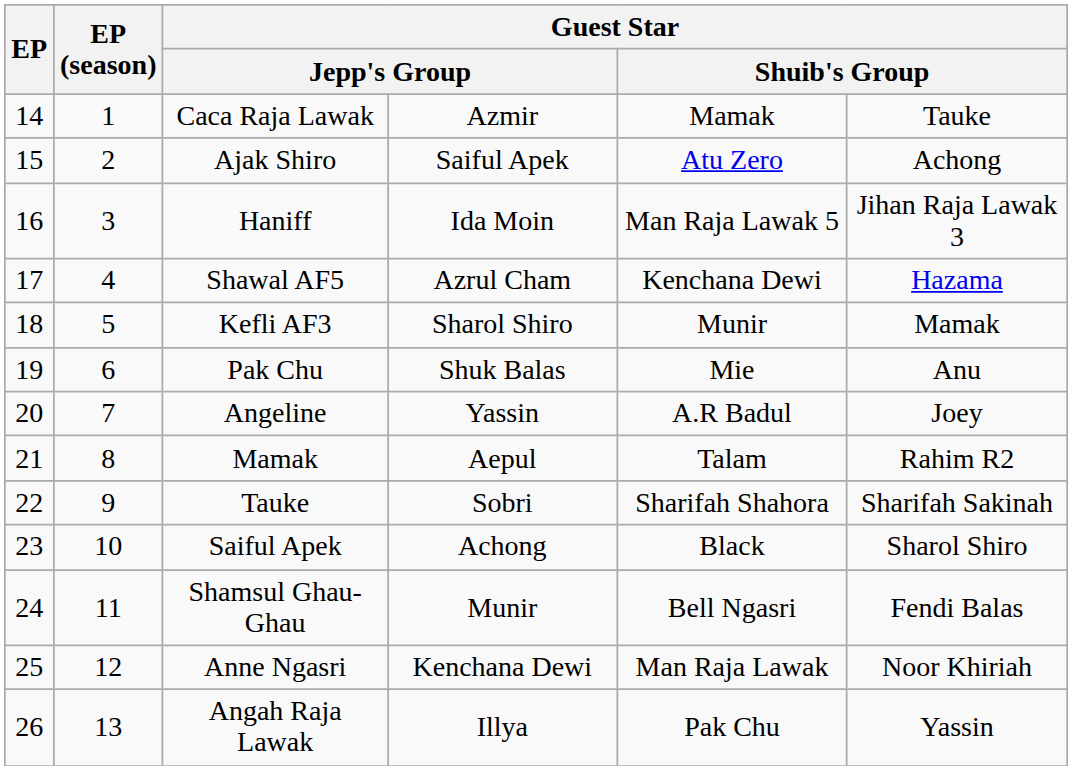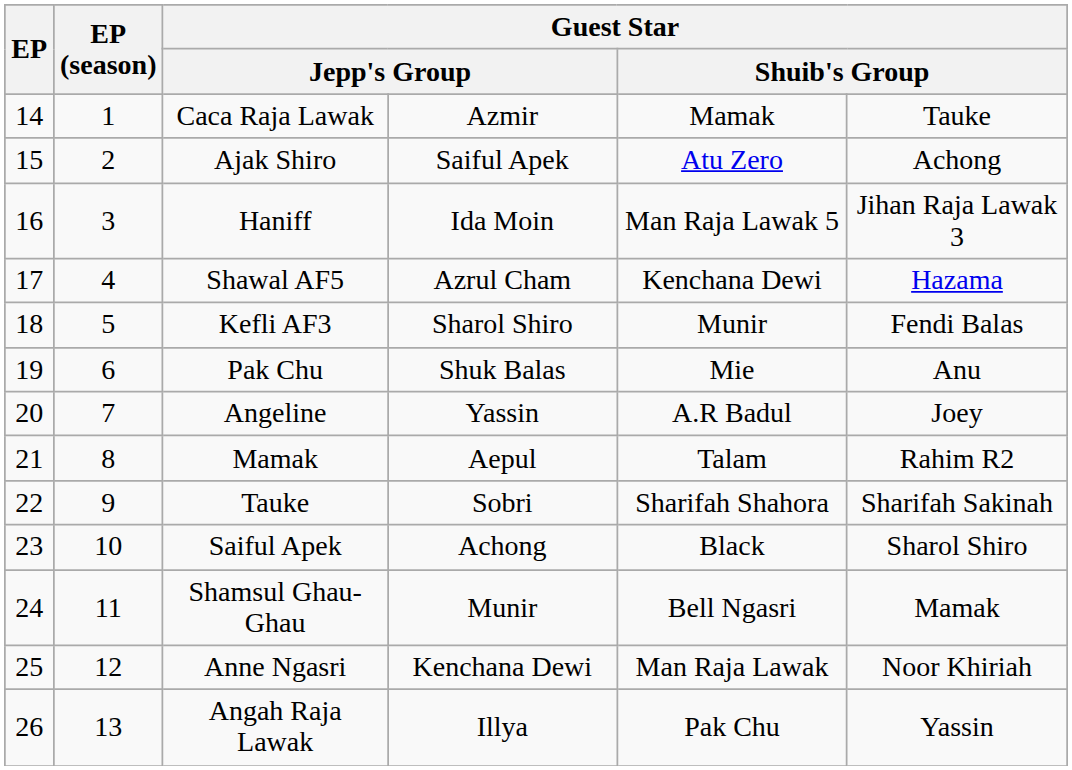Kefli AF3 | column 6: Mamak -> Fendi Balas
Shamsul Ghau-Ghau | column 6: Fendi Balas -> Mamak
